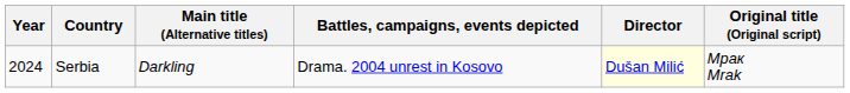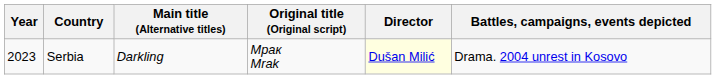columns swapped: Original title (Original script) <-> Battles, campaigns, events depicted
Serbia | Year: 2024 -> 2023
